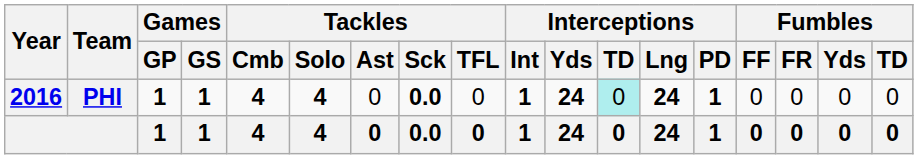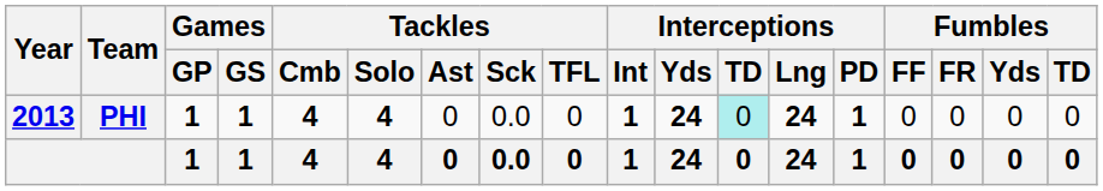PHI | Year: 2016 -> 2013
PHI | Tackles / Sck: bold -> normal
